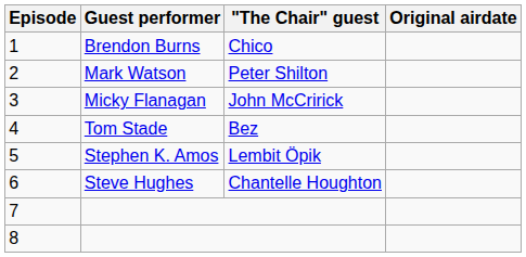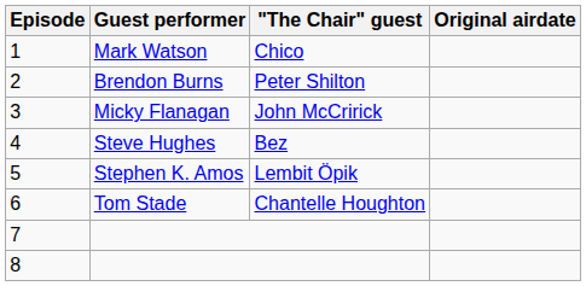1 | Guest performer: Brendon Burns -> Mark Watson
2 | Guest performer: Mark Watson -> Brendon Burns
4 | Guest performer: Tom Stade -> Steve Hughes
6 | Guest performer: Steve Hughes -> Tom Stade
